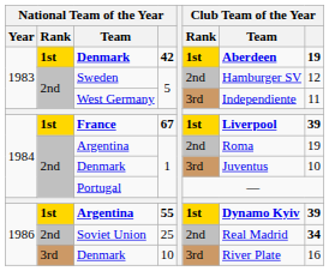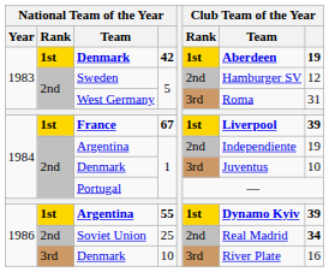West Germany | Club Team of the Year / Team: Independiente -> Roma
West Germany | Club Team of the Year: 11 -> 31
Argentina / 1 | Club Team of the Year / Team: Roma -> Independiente
